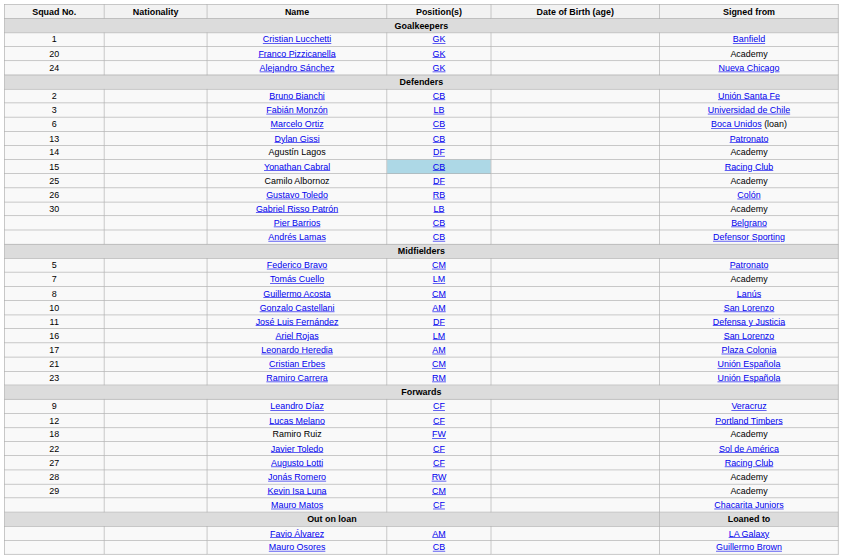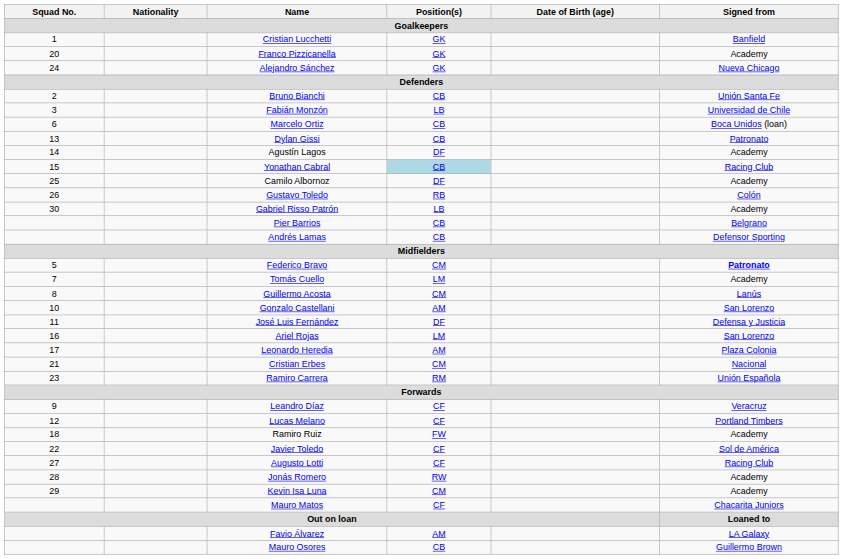Federico Bravo | Signed from / Goalkeepers: normal -> bold
Cristian Erbes | Signed from / Goalkeepers: Unión Española -> Nacional
